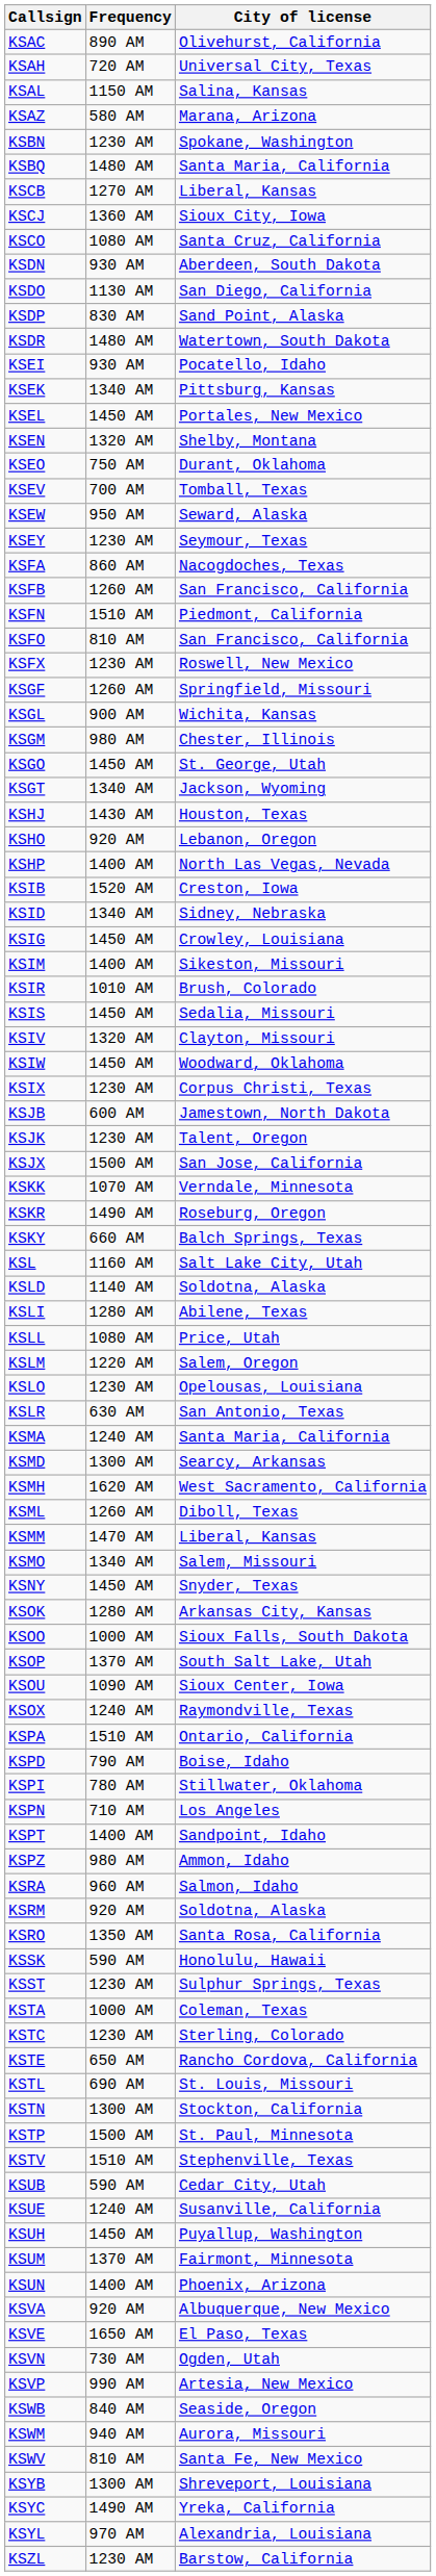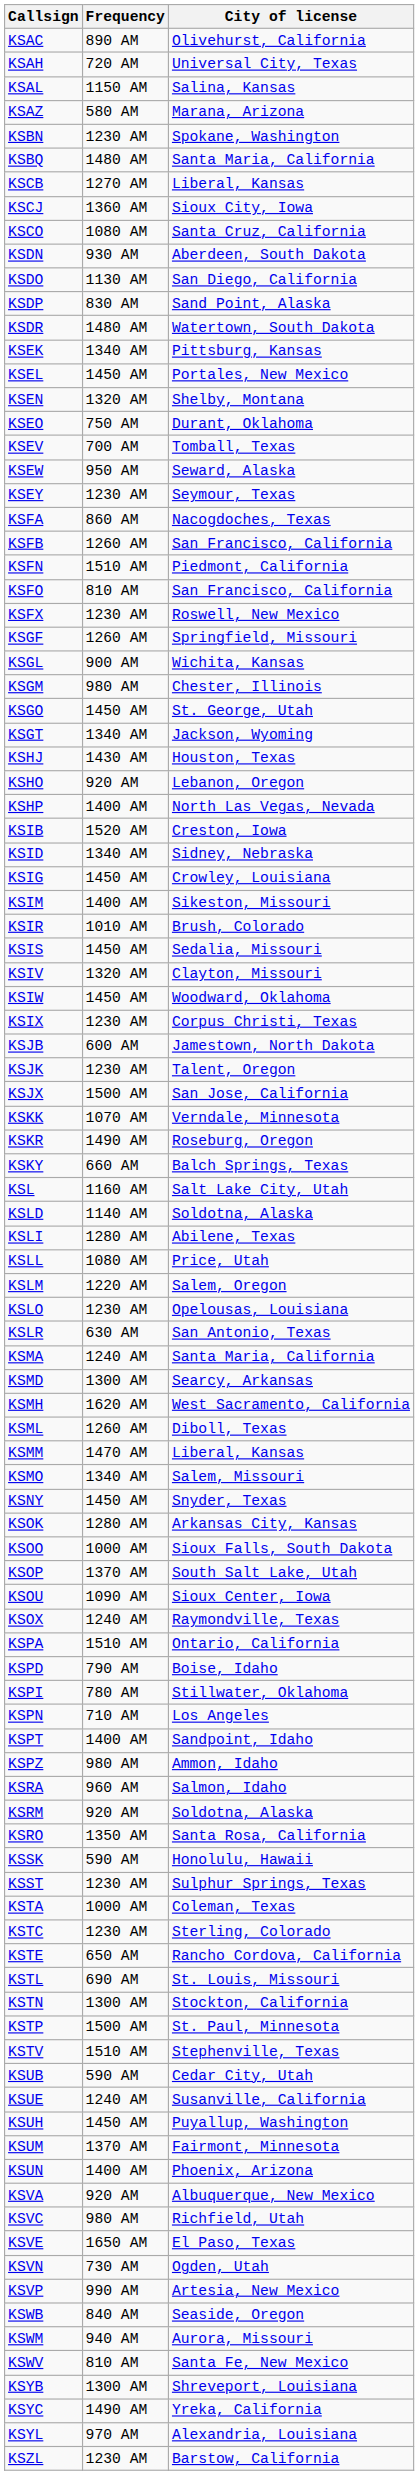- row: KSEI | 930 AM | Pocatello, Idaho
+ row: KSVC | 980 AM | Richfield, Utah
